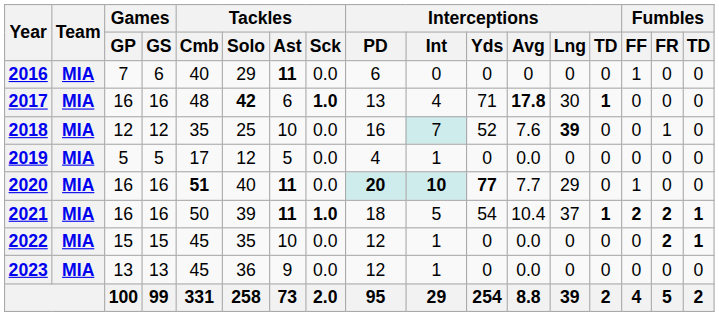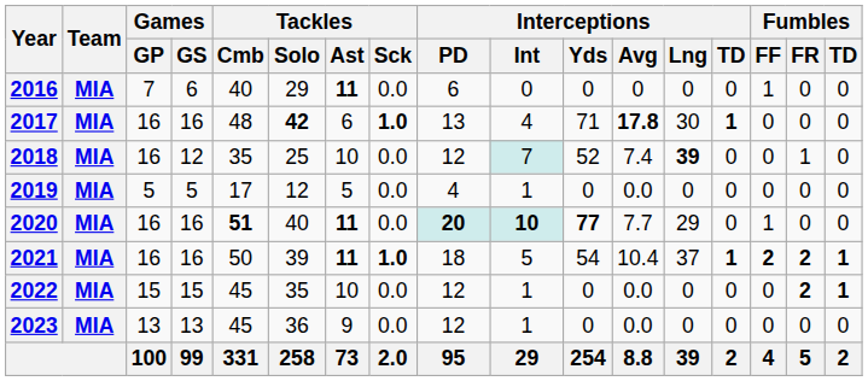2018 | Games / GP: 12 -> 16
2018 | Interceptions / PD: 16 -> 12
2018 | Interceptions / Avg: 7.6 -> 7.4
